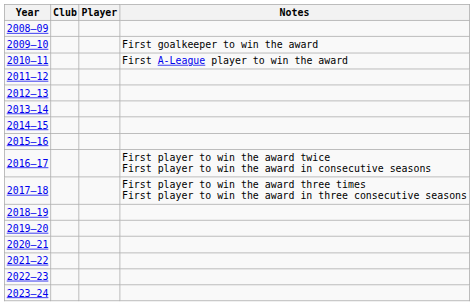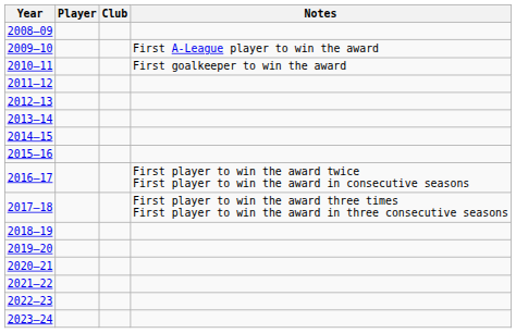columns swapped: Player <-> Club
2009–10 | Notes: First goalkeeper to win the award -> First A-League player to win the award
2010–11 | Notes: First A-League player to win the award -> First goalkeeper to win the award
